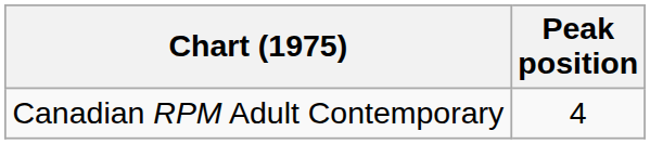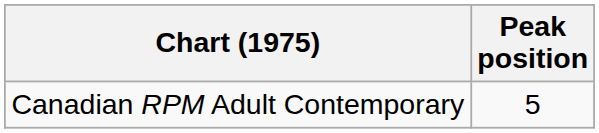Canadian RPM Adult Contemporary | Peak position: 4 -> 5
